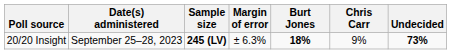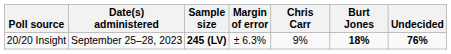columns swapped: Chris Carr <-> Burt Jones
20/20 Insight | Undecided: 73% -> 76%
